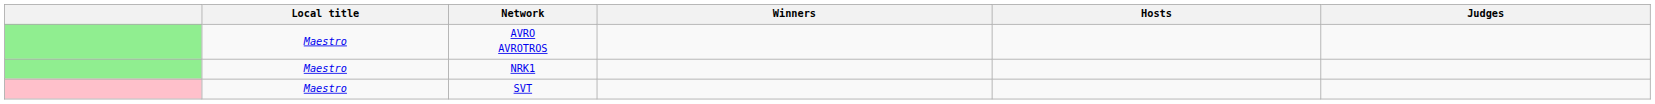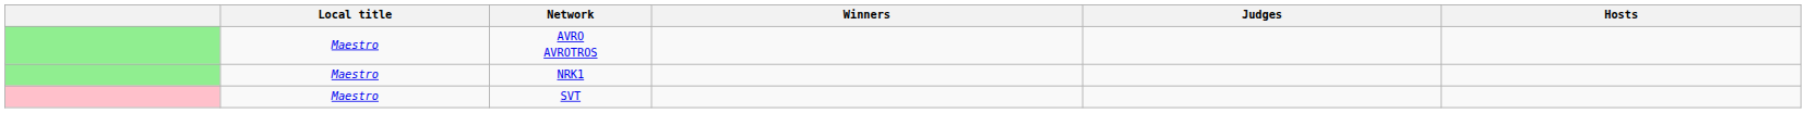columns swapped: Judges <-> Hosts
